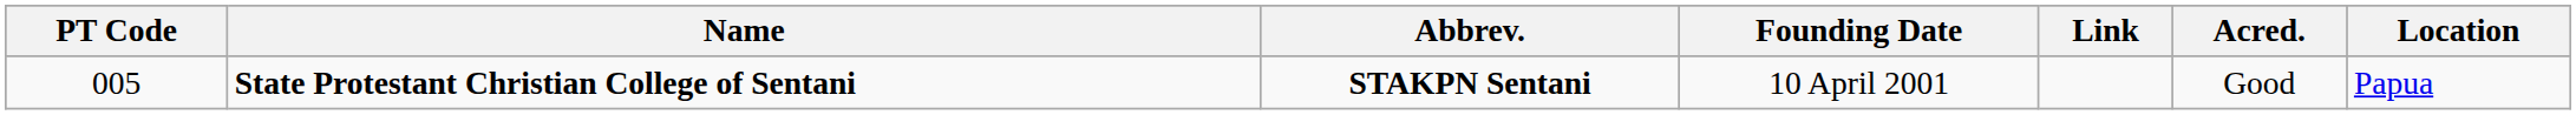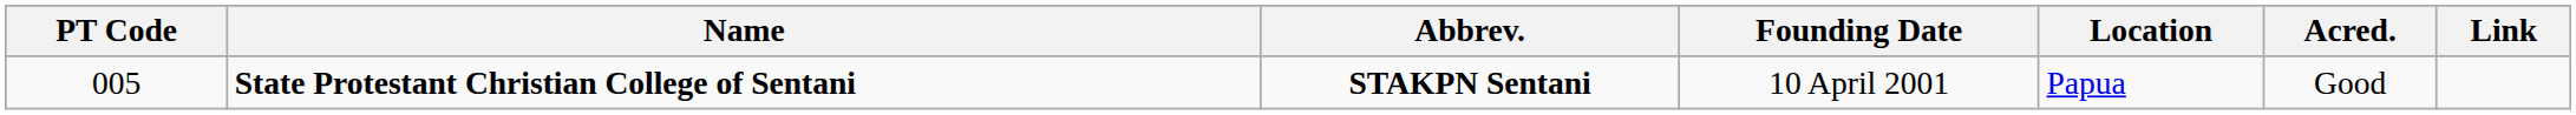columns swapped: Location <-> Link
